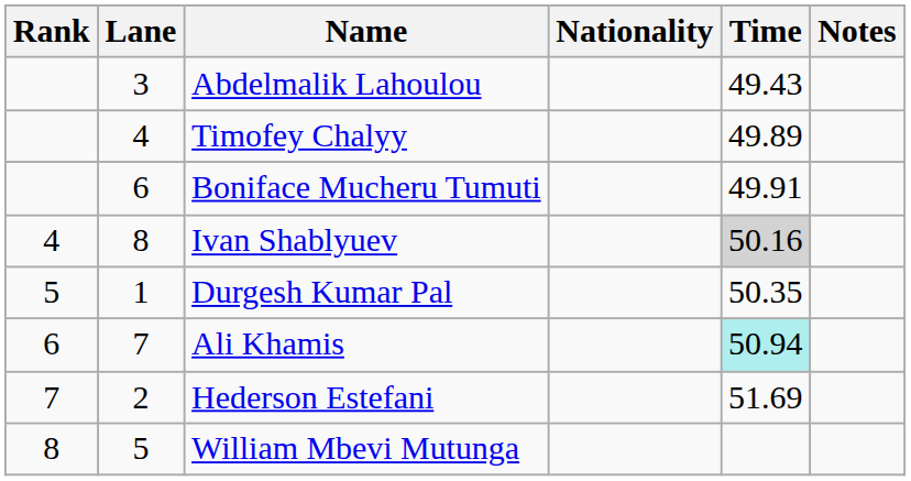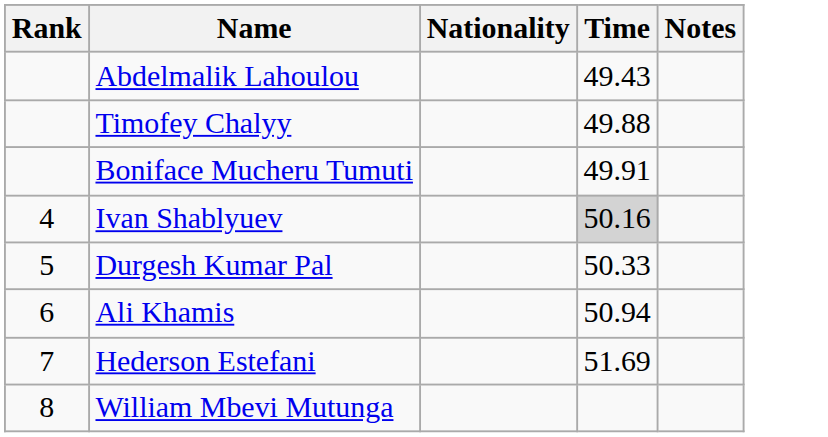- column: Lane | 3 | 4 | 6 | 8 | 1 | 7 | 2 | 5
Timofey Chalyy | Time: 49.89 -> 49.88
Durgesh Kumar Pal | Time: 50.35 -> 50.33
Ali Khamis | Time: paleturquoise background -> no background
